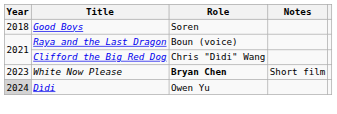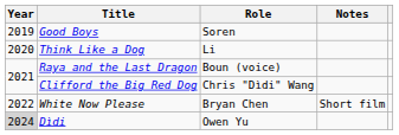Good Boys | Year: 2018 -> 2019
+ row: 2020 | Think Like a Dog | Li
White Now Please | Year: 2023 -> 2022
White Now Please | Role: bold -> normal
